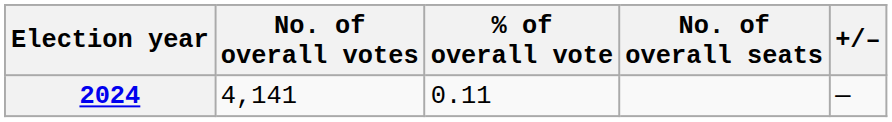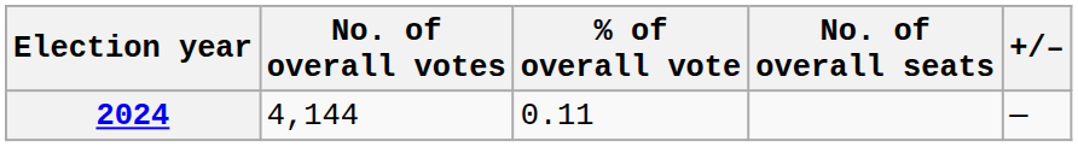2024 | No. of overall votes: 4,141 -> 4,144
